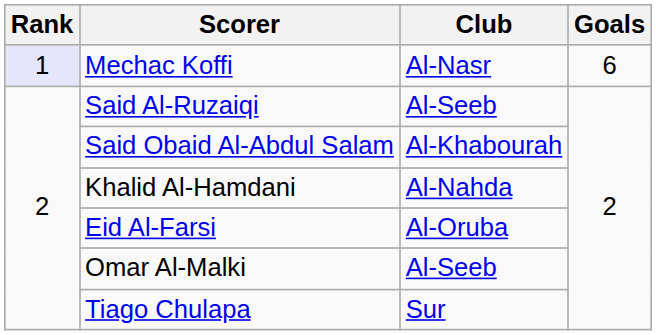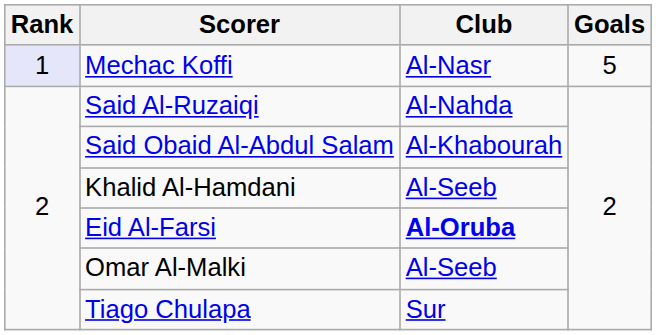Mechac Koffi | Goals: 6 -> 5
Said Al-Ruzaiqi | Club: Al-Seeb -> Al-Nahda
Khalid Al-Hamdani | Club: Al-Nahda -> Al-Seeb
Eid Al-Farsi | Club: normal -> bold
